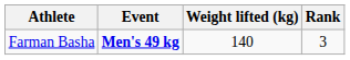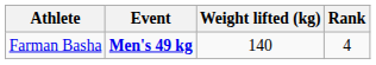Farman Basha | Rank: 3 -> 4
